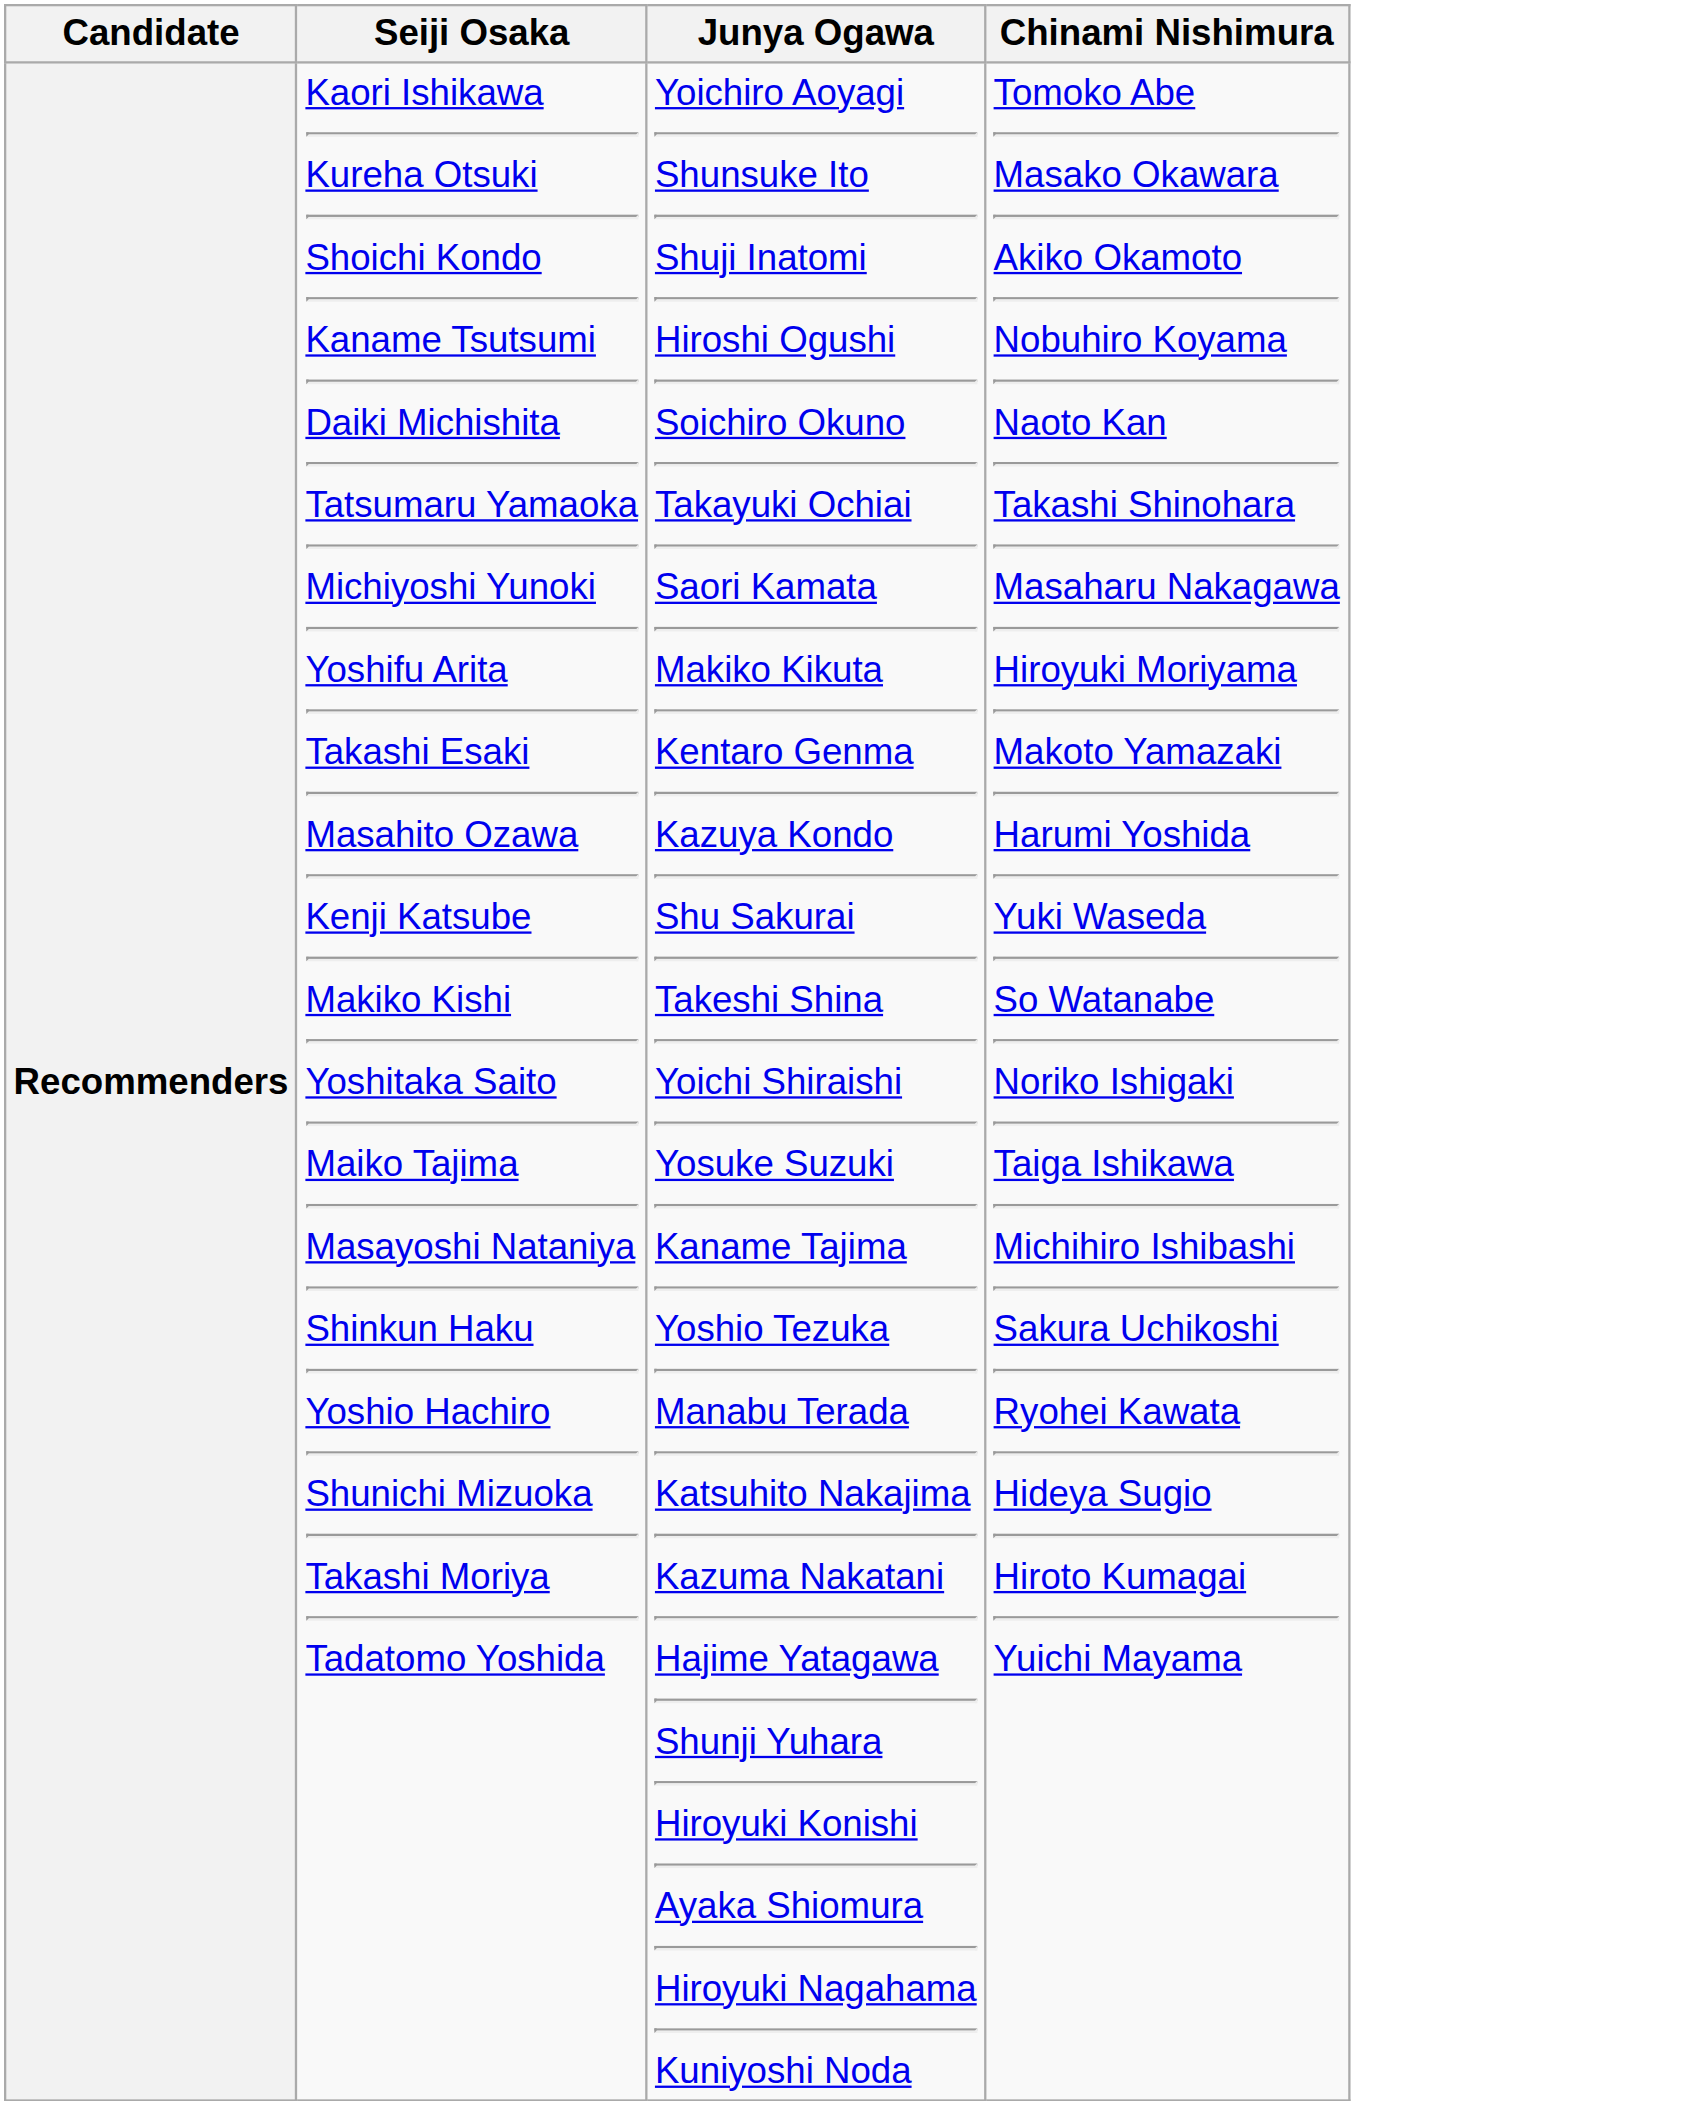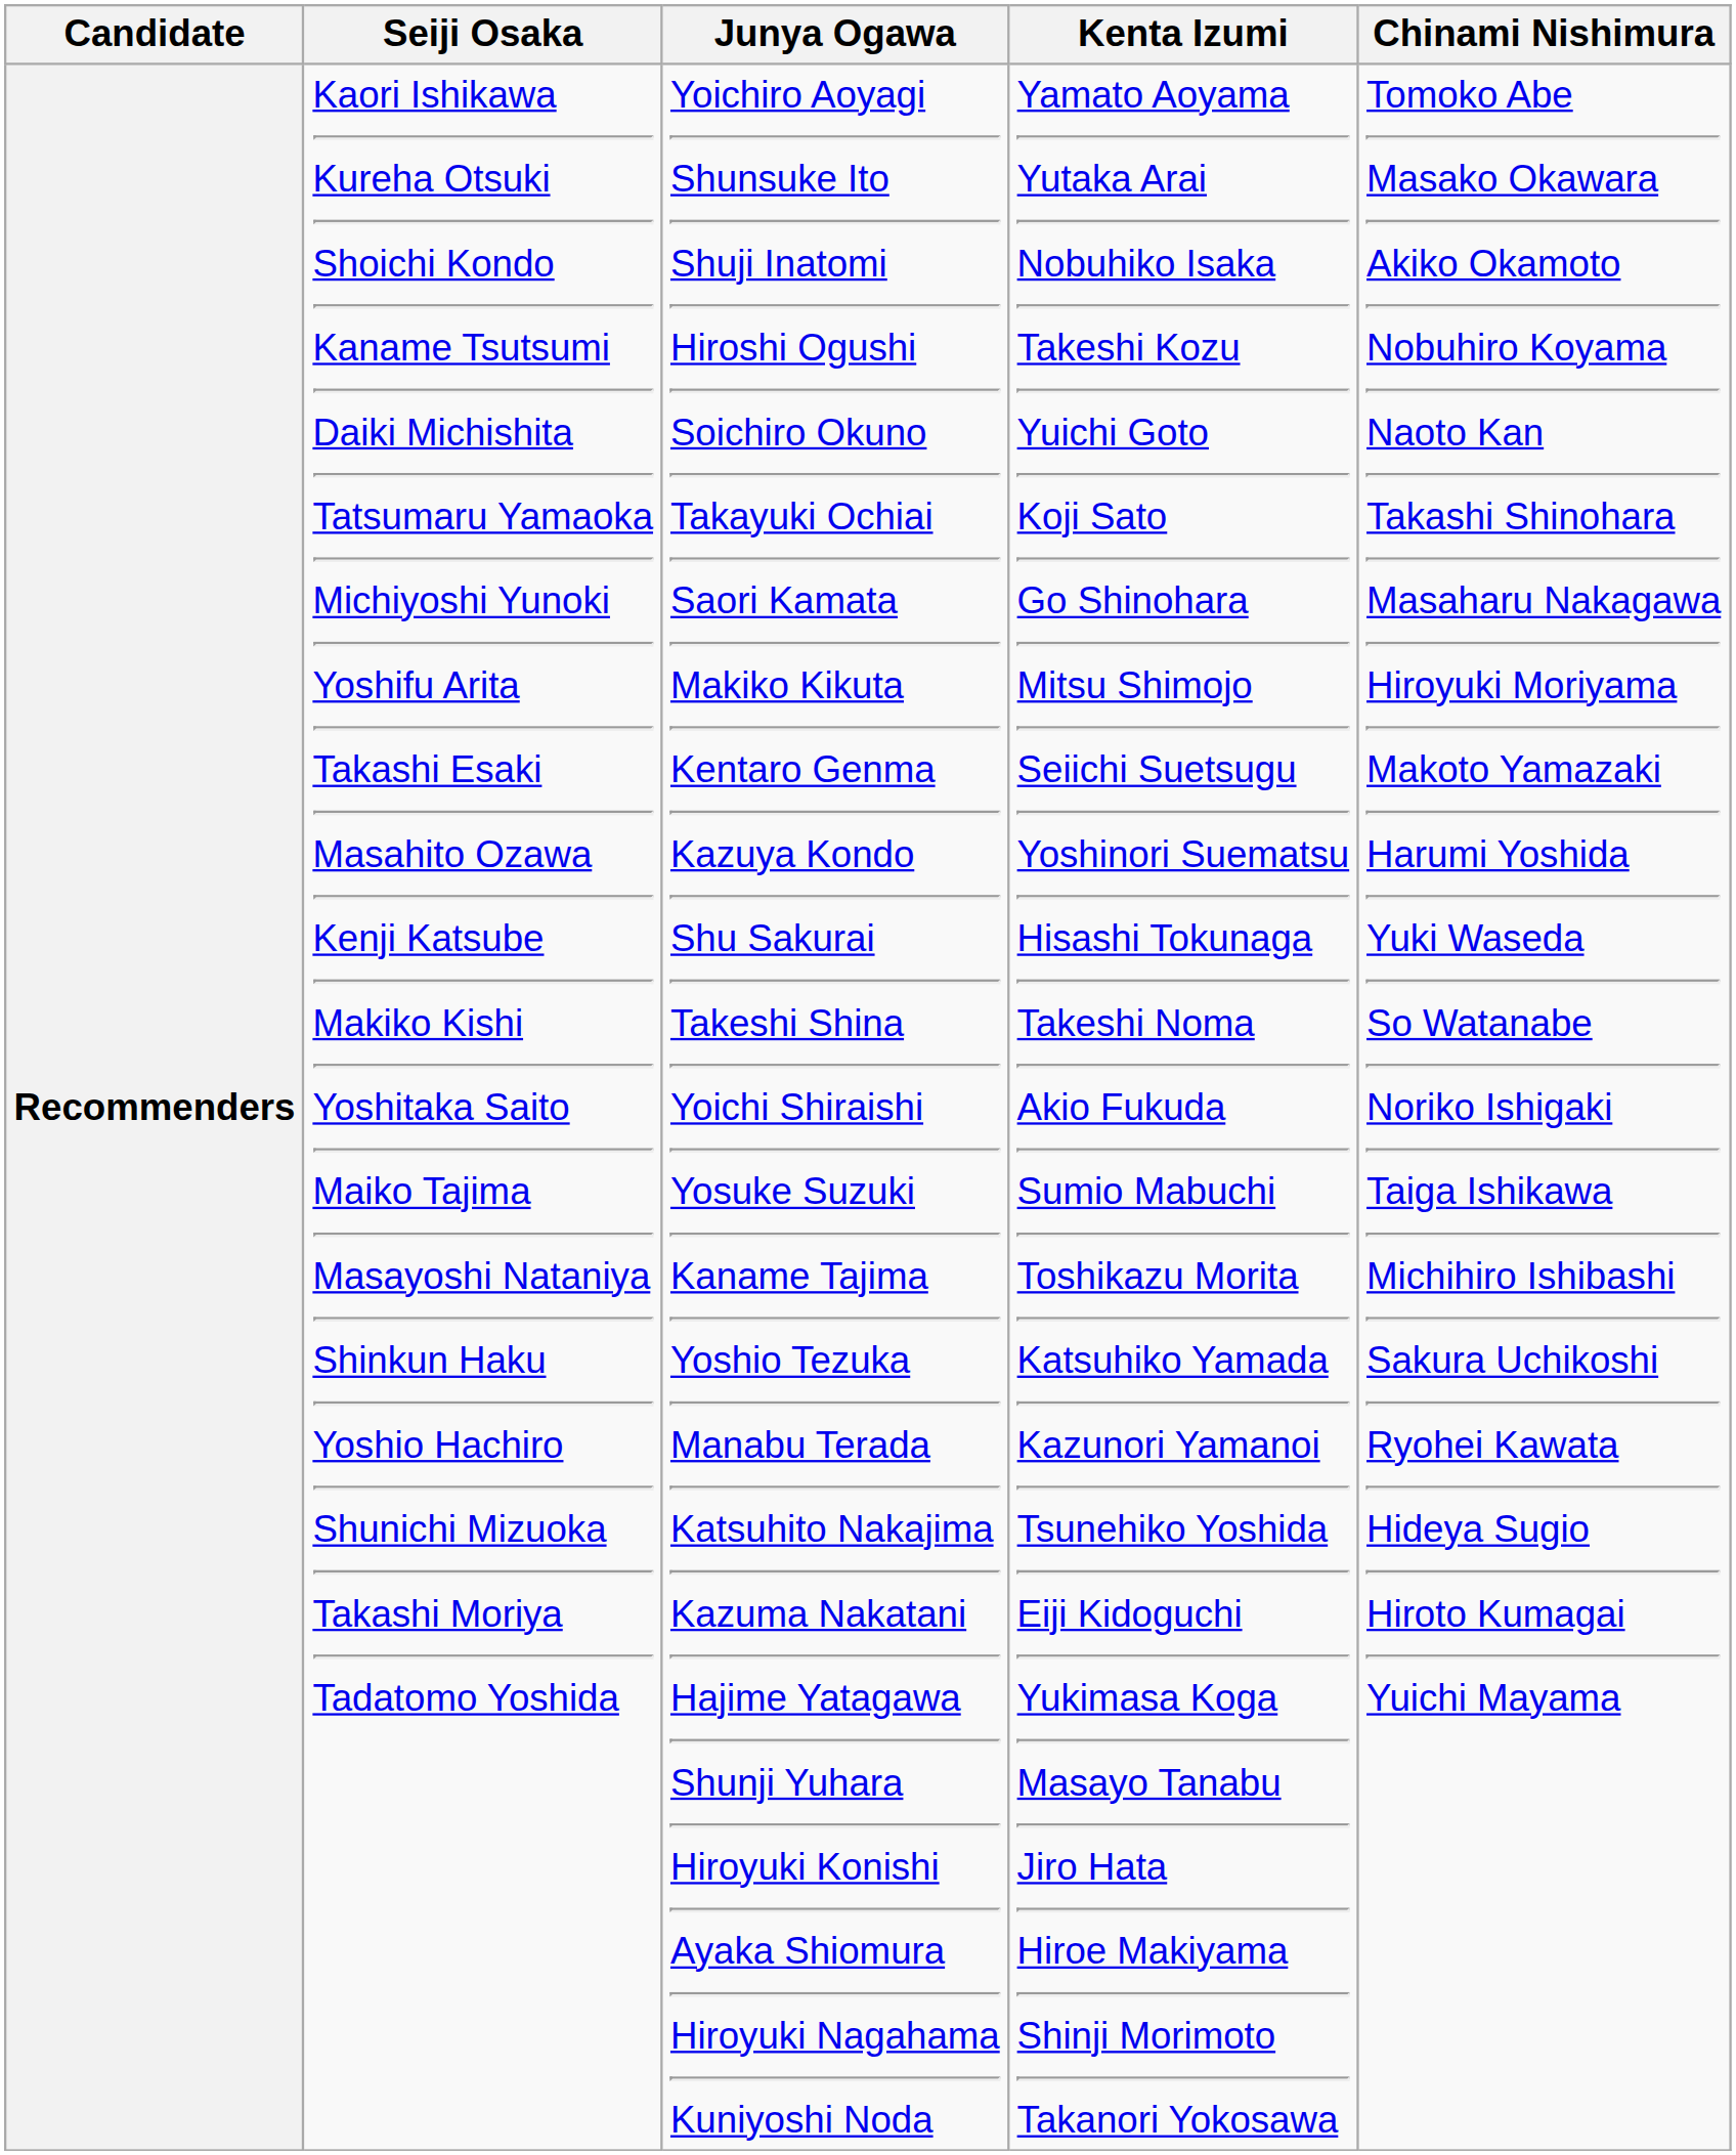+ column: Kenta Izumi | Yamato Aoyama Yutaka Arai Nobuhiko Isaka Takeshi Kozu Yuichi Goto Koji Sato Go Shinohara Mitsu Shimojo Seiichi Suetsugu Yoshinori Suematsu Hisashi Tokunaga Takeshi Noma Akio Fukuda Sumio Mabuchi Toshikazu Morita Katsuhiko Yamada Kazunori Yamanoi Tsunehiko Yoshida Eiji Kidoguchi Yukimasa Koga Masayo Tanabu Jiro Hata Hiroe Makiyama Shinji Morimoto Takanori Yokosawa
